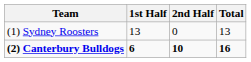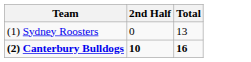- column: 1st Half | 13 | 6
